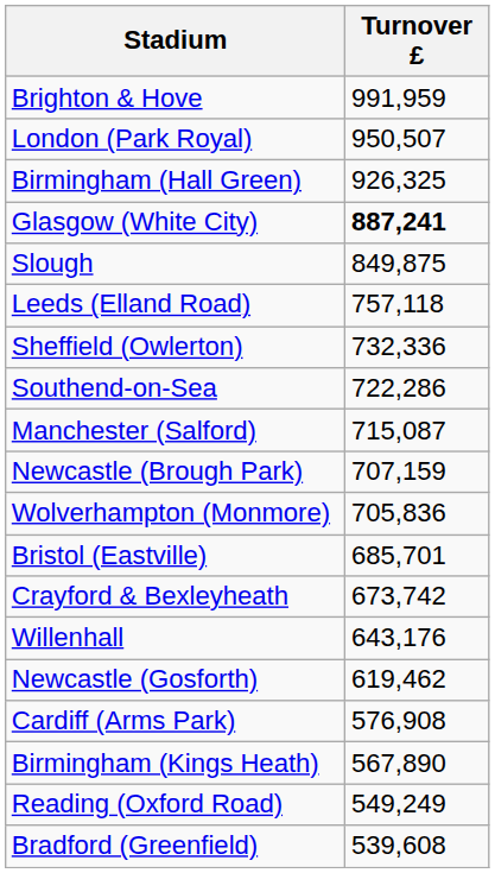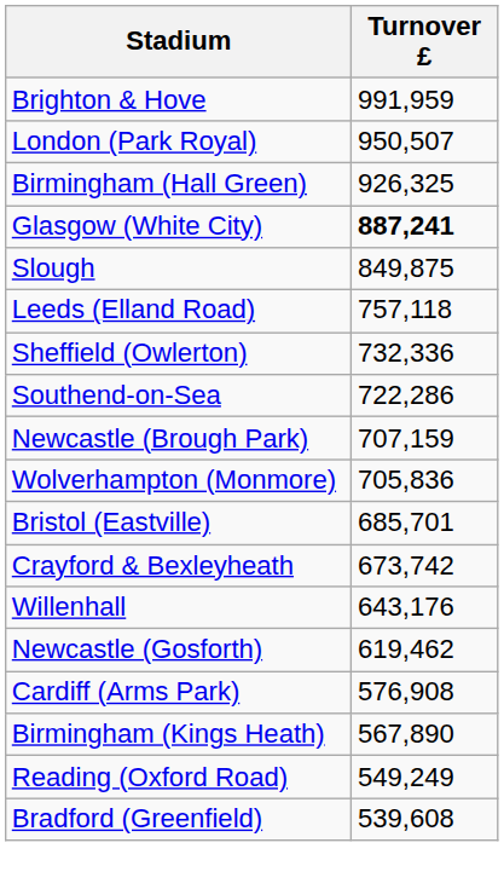- row: Manchester (Salford) | 715,087
